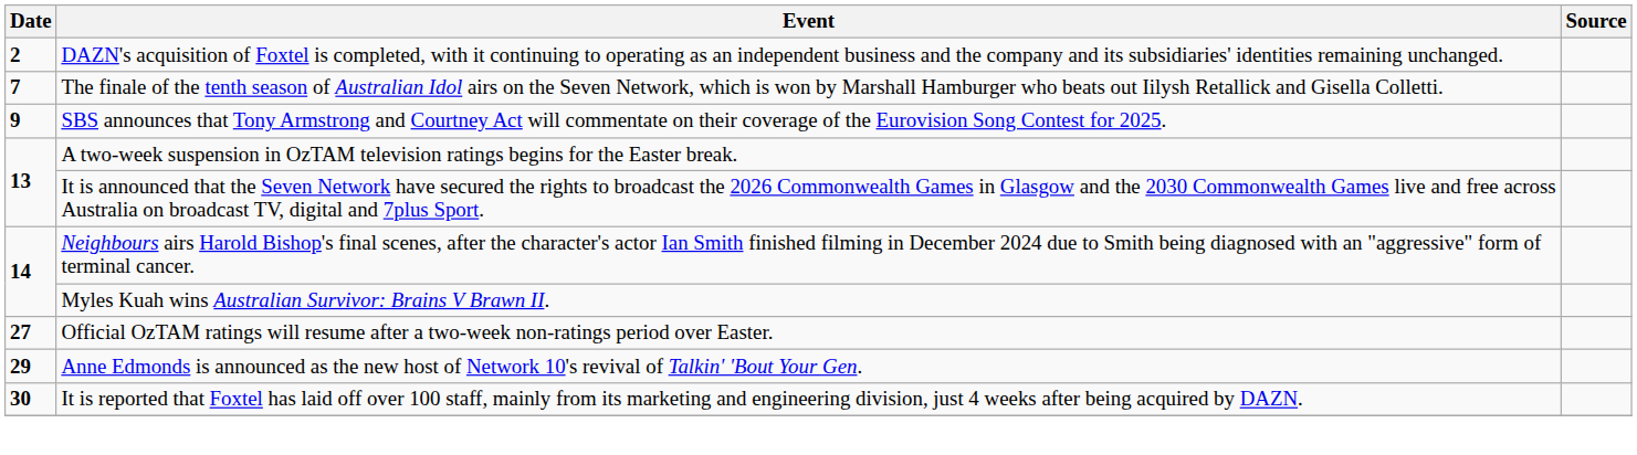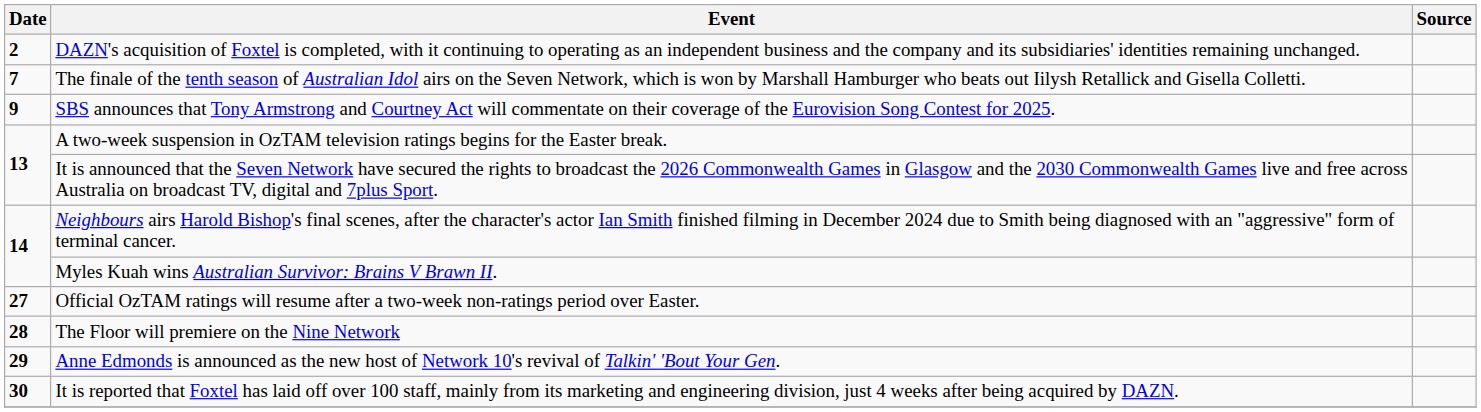+ row: 28 | The Floor will premiere on the Nine Network
